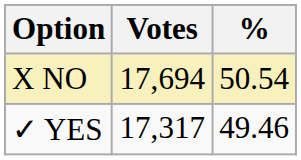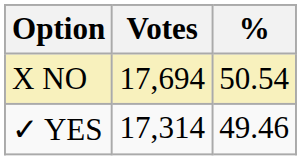✓ YES | Votes: 17,317 -> 17,314
